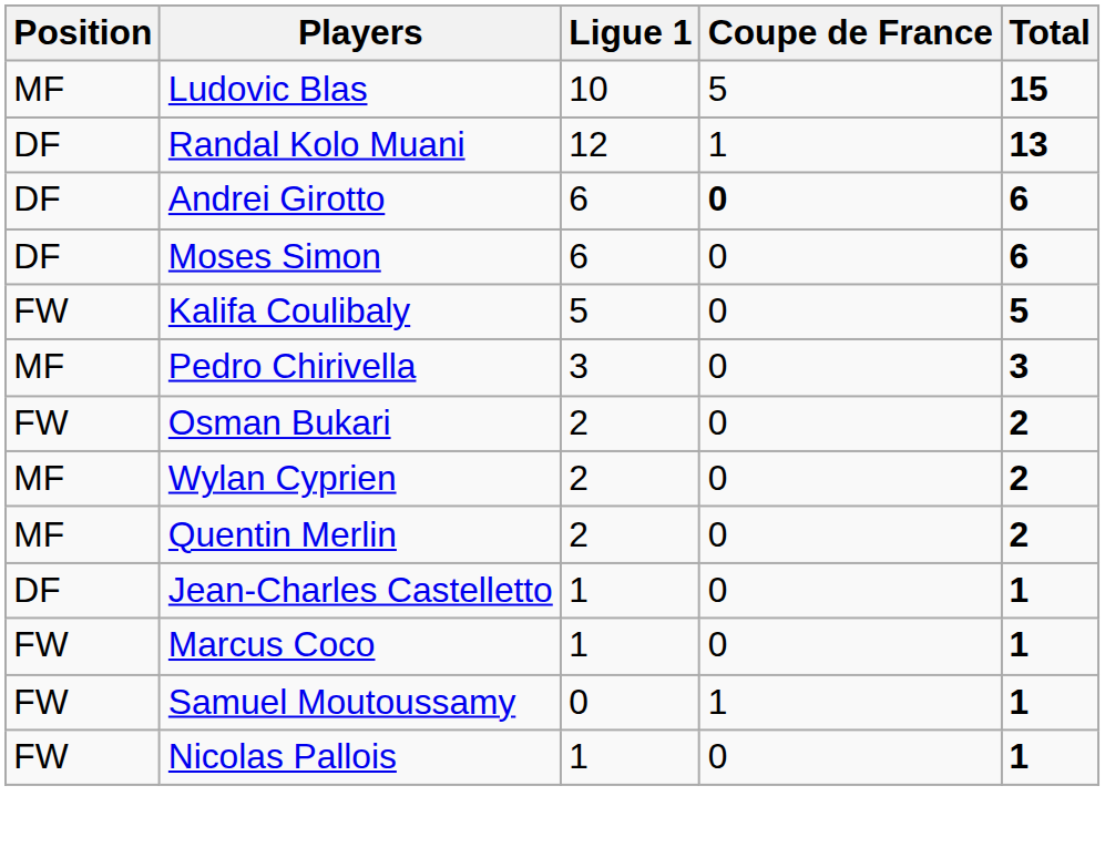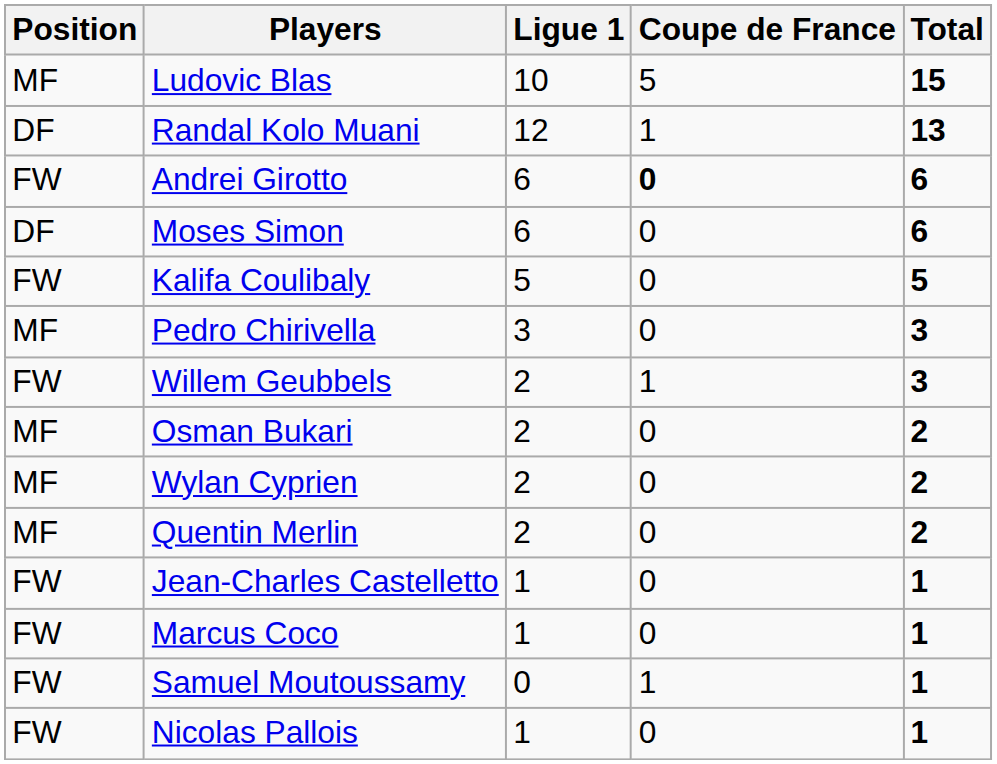Andrei Girotto | Position: DF -> FW
+ row: FW | Willem Geubbels | 2 | 1 | 3
Osman Bukari | Position: FW -> MF
Jean-Charles Castelletto | Position: DF -> FW
